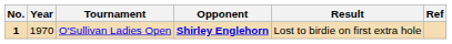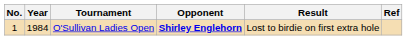O'Sullivan Ladies Open | No.: bold -> normal
O'Sullivan Ladies Open | Year: 1970 -> 1984
